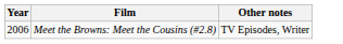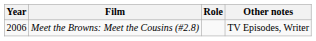+ column: Role
